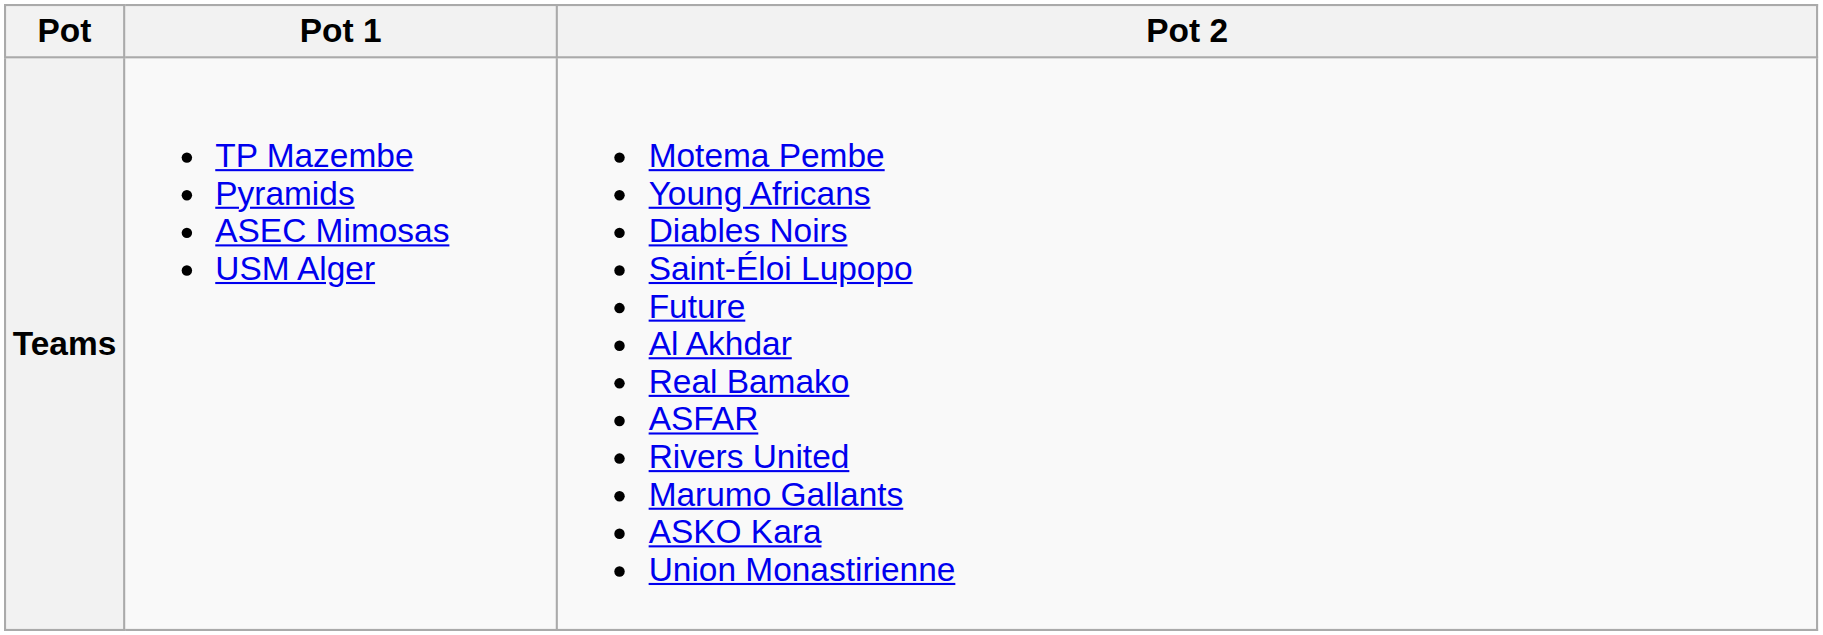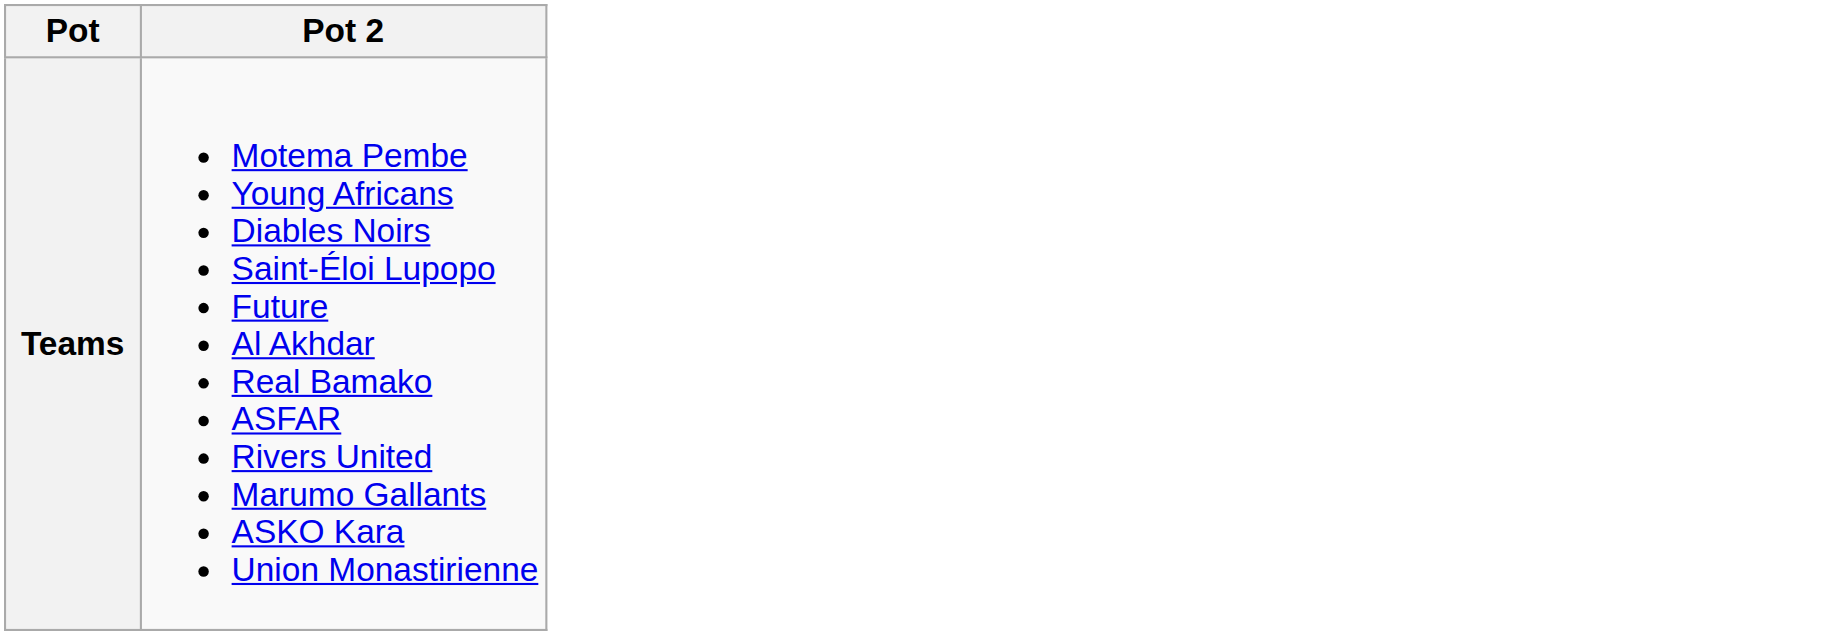- column: Pot 1 | TP Mazembe Pyramids ASEC Mimosas USM Alger
